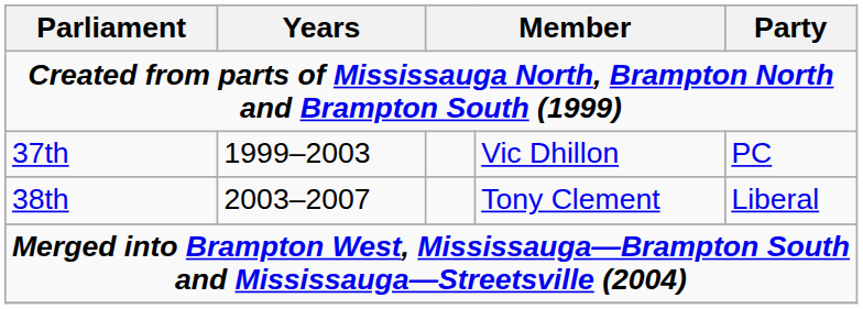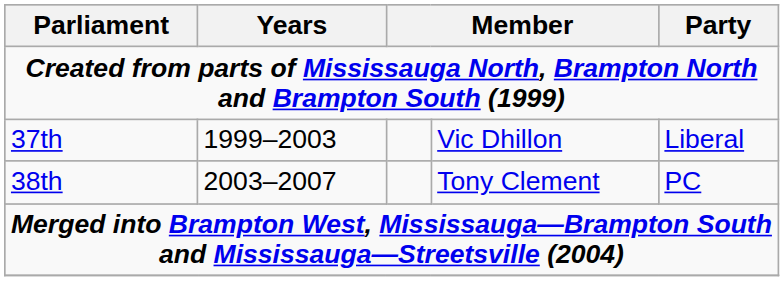37th | Party: PC -> Liberal
38th | Party: Liberal -> PC
